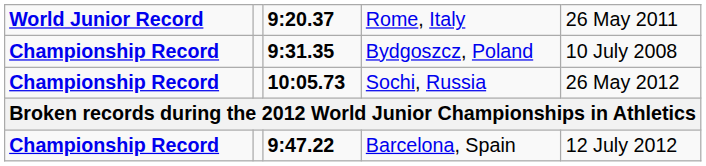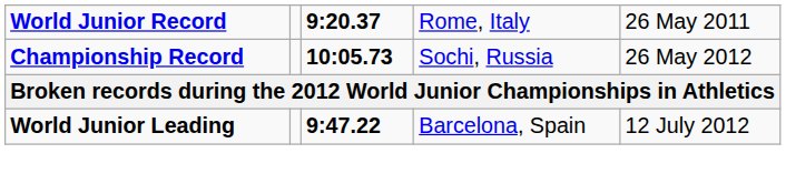- row: Championship Record | 9:31.35 | Bydgoszcz, Poland | 10 July 2008
Barcelona, Spain | column 1: Championship Record -> World Junior Leading
